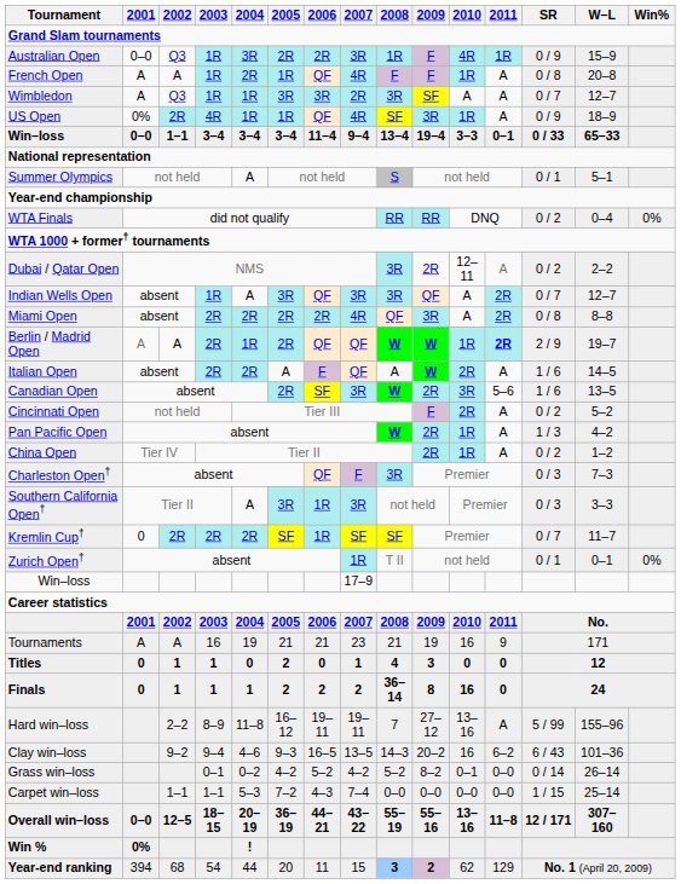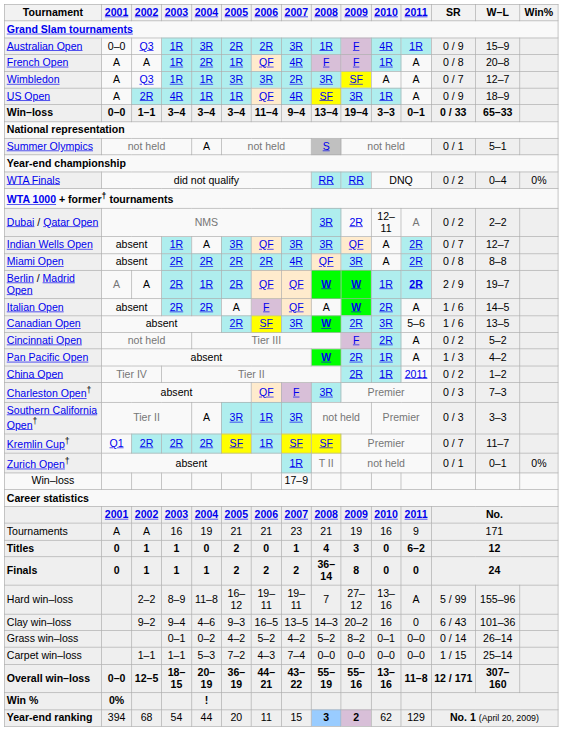US Open | 2001: 0% -> A
China Open | 2011: A -> 2011
Kremlin Cup† | 2001: 0 -> Q1
Titles | 2011: 0 -> 6–2
Finals | 2010: 16 -> 0
Clay win–loss | 2011: 6–2 -> 0
